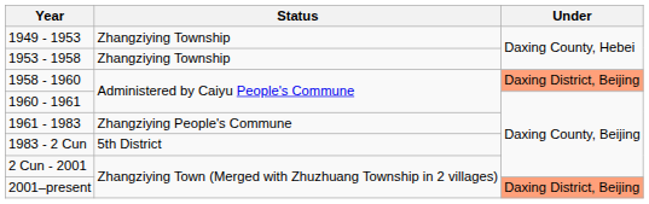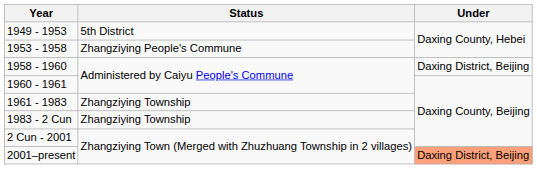1949 - 1953 | Status: Zhangziying Township -> 5th District
1953 - 1958 | Status: Zhangziying Township -> Zhangziying People's Commune
1958 - 1960 | Under: lightsalmon background -> no background
1961 - 1983 | Status: Zhangziying People's Commune -> Zhangziying Township
1983 - 2 Cun | Status: 5th District -> Zhangziying Township
